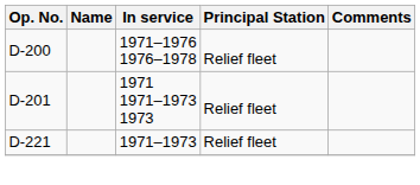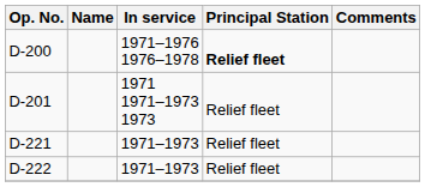D-200 | Principal Station: normal -> bold
+ row: D-222 | 1971–1973 | Relief fleet
